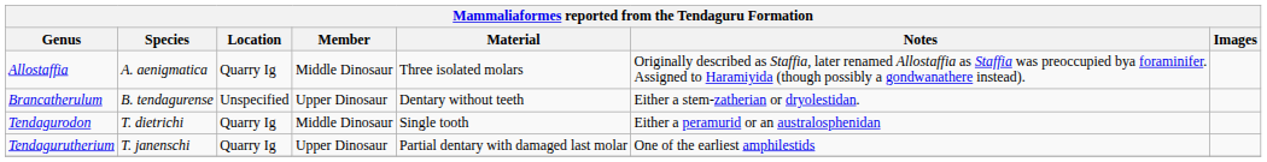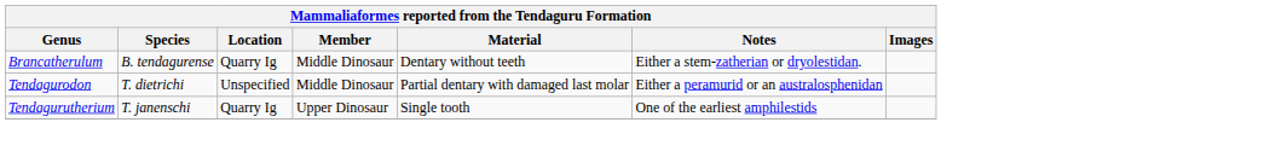- row: Allostaffia | A. aenigmatica | Quarry Ig | Middle Dinosaur | Three isolated molars | Originally described as Staffia, later renamed Allostaffia as Staffia was preoccupied bya foraminifer. Assigned to Haramiyida (though possibly a gondwanathere instead).
Brancatherulum | Location: Unspecified -> Quarry Ig
Brancatherulum | Member: Upper Dinosaur -> Middle Dinosaur
Tendagurodon | Location: Quarry Ig -> Unspecified
Tendagurodon | Material: Single tooth -> Partial dentary with damaged last molar
Tendagurutherium | Material: Partial dentary with damaged last molar -> Single tooth
